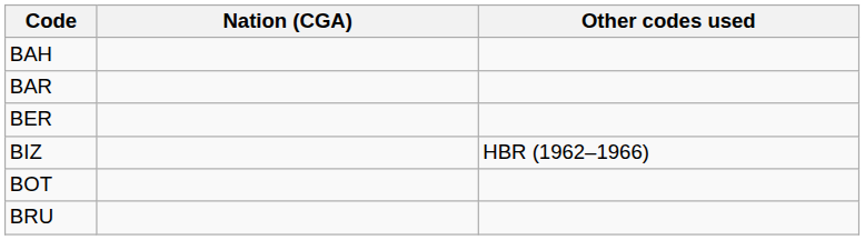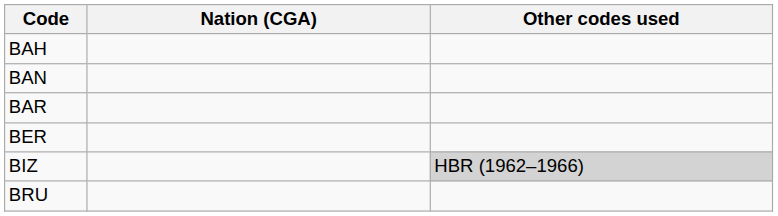+ row: BAN
BIZ | Other codes used: no background -> lightgrey background
- row: BOT
